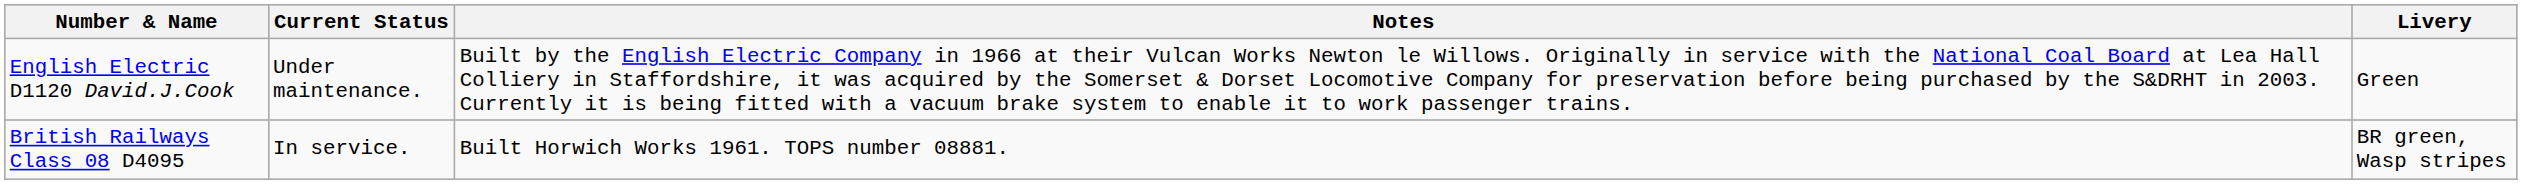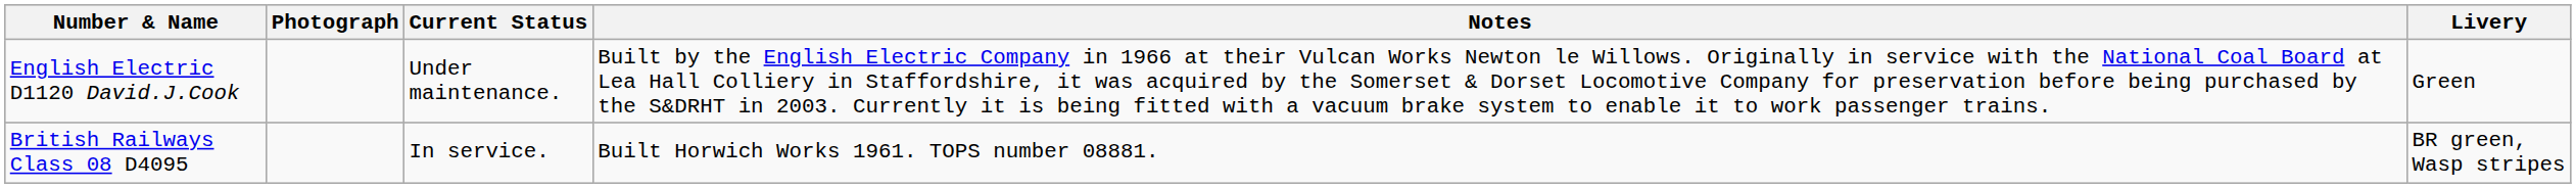+ column: Photograph
